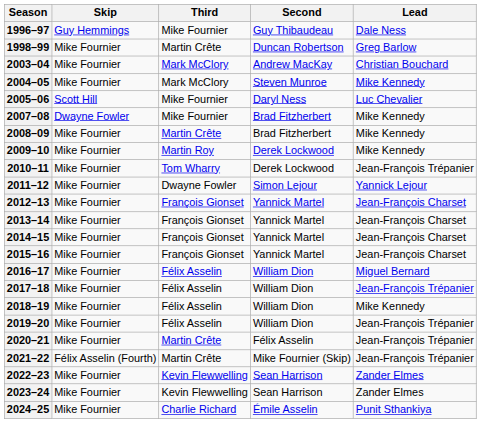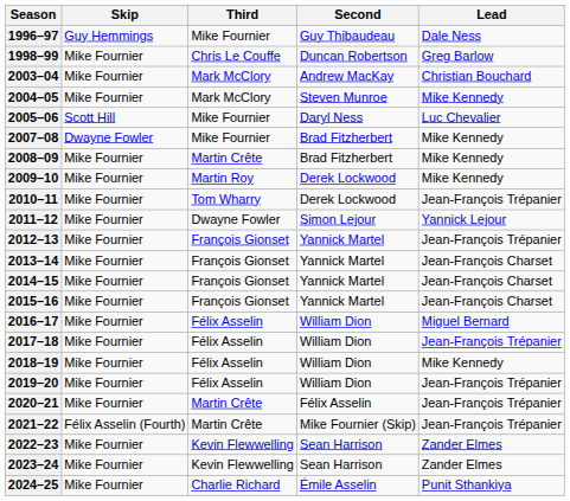1998–99 | Third: Martin Crête -> Chris Le Couffe
2012–13 | Lead: Jean-François Charset -> Jean-François Trépanier
